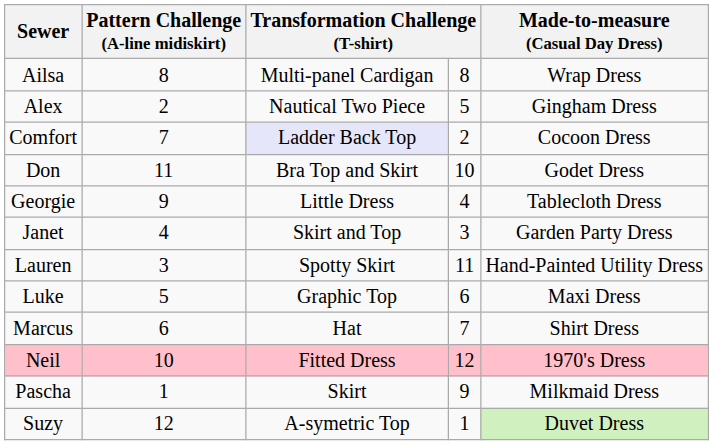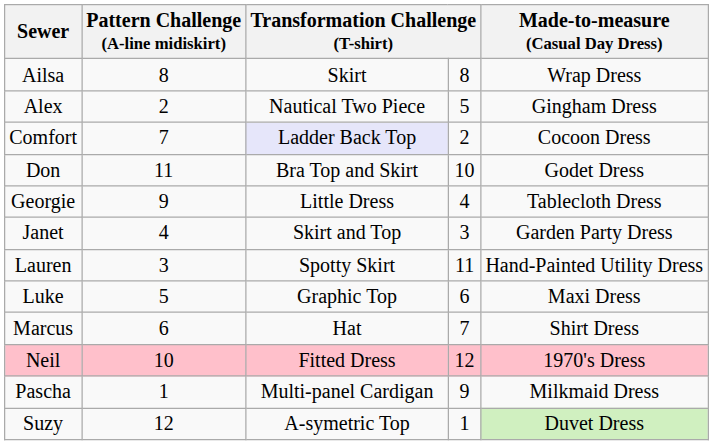Ailsa | column 3: Multi-panel Cardigan -> Skirt
Pascha | column 3: Skirt -> Multi-panel Cardigan
